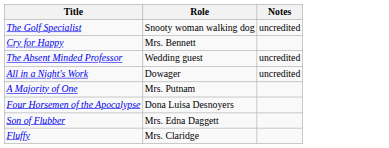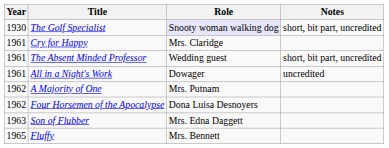+ column: Year | 1930 | 1961 | 1961 | 1961 | 1962 | 1962 | 1963 | 1965
The Golf Specialist | Role: no background -> lavender background
The Golf Specialist | Notes: uncredited -> short, bit part, uncredited
Cry for Happy | Role: Mrs. Bennett -> Mrs. Claridge
The Absent Minded Professor | Notes: uncredited -> short, bit part, uncredited
Fluffy | Role: Mrs. Claridge -> Mrs. Bennett
